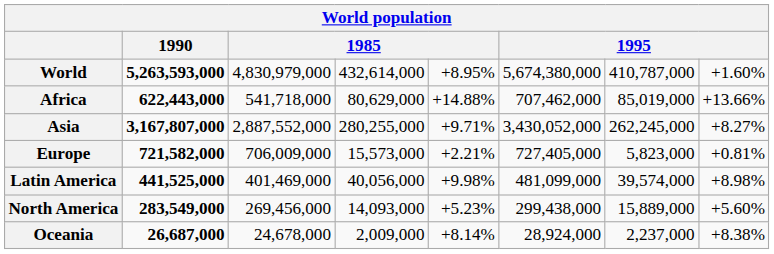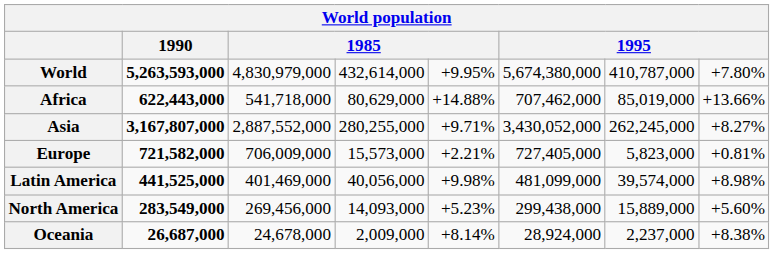World | column 5: +8.95% -> +9.95%
World | column 8: +1.60% -> +7.80%
